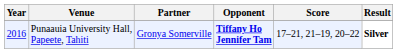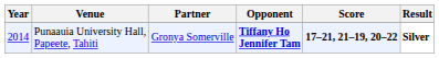Punaauia University Hall, Papeete, Tahiti | Year: 2016 -> 2014
Punaauia University Hall, Papeete, Tahiti | Score: normal -> bold
